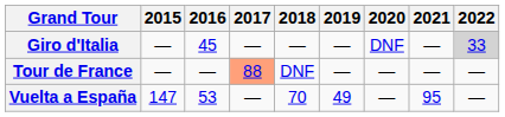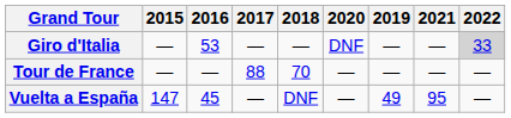columns swapped: 2019 <-> 2020
Giro d'Italia | 2016: 45 -> 53
Tour de France | 2017: lightsalmon background -> no background
Tour de France | 2018: DNF -> 70
Vuelta a España | 2016: 53 -> 45
Vuelta a España | 2018: 70 -> DNF
